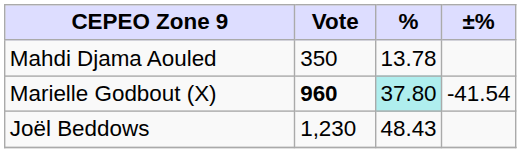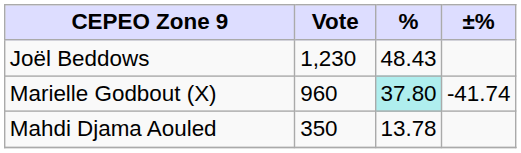rows swapped: Joël Beddows <-> Mahdi Djama Aouled
Marielle Godbout (X) | Vote: bold -> normal
Marielle Godbout (X) | ±%: -41.54 -> -41.74
